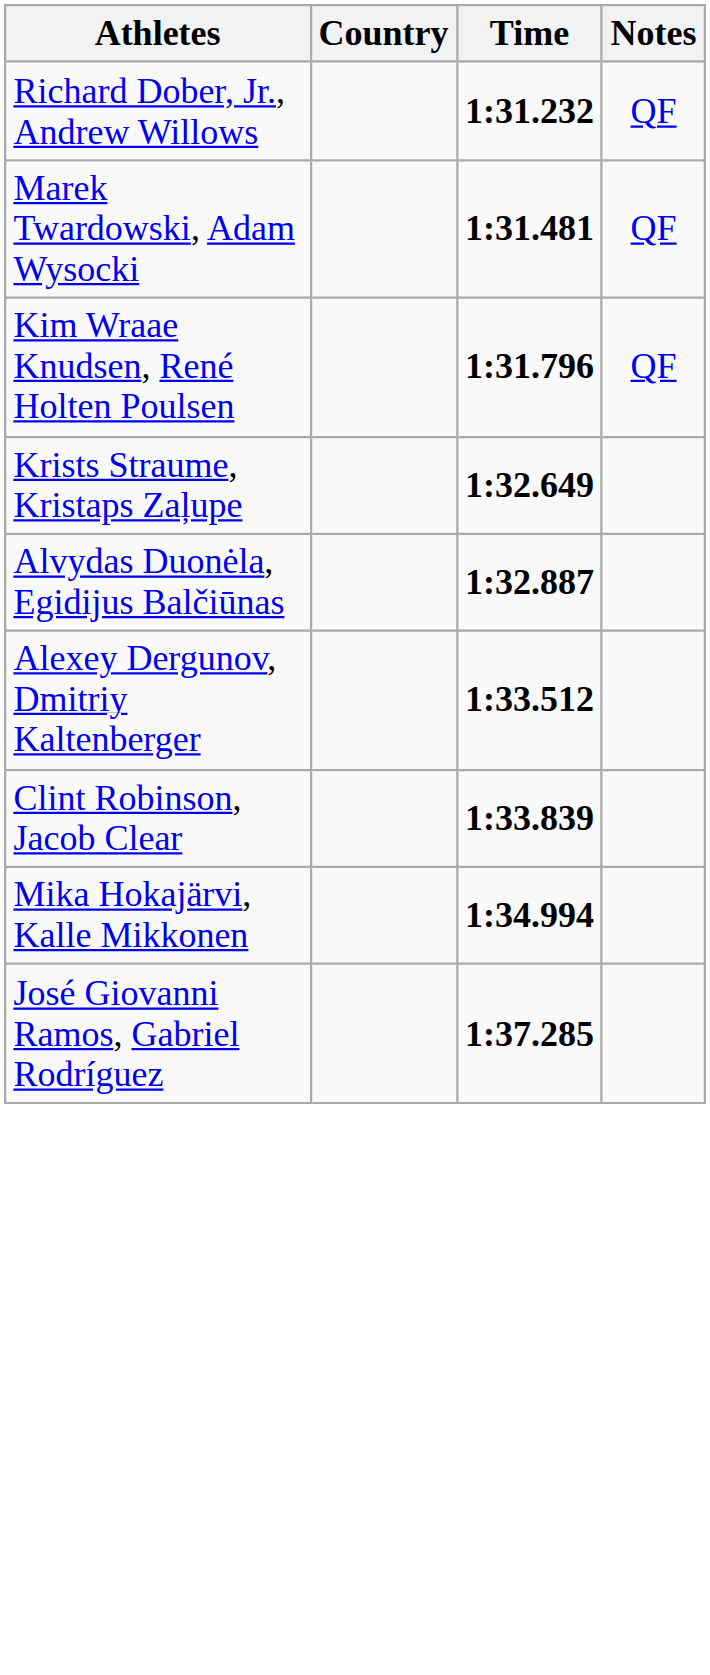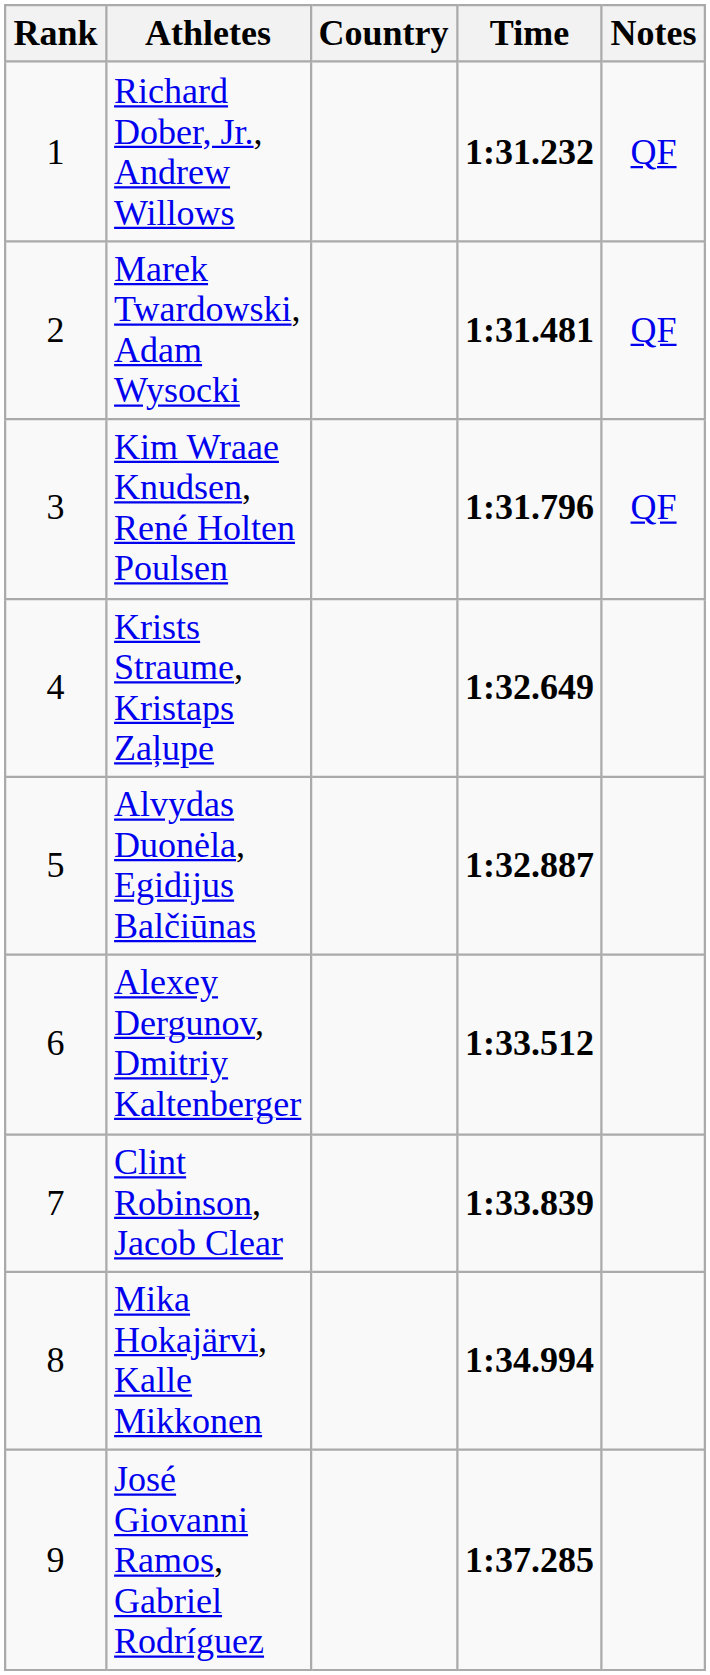+ column: Rank | 1 | 2 | 3 | 4 | 5 | 6 | 7 | 8 | 9
